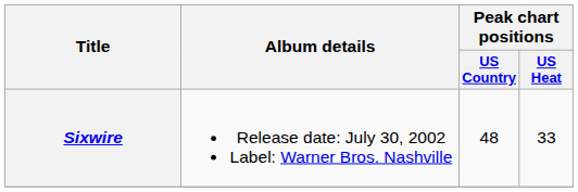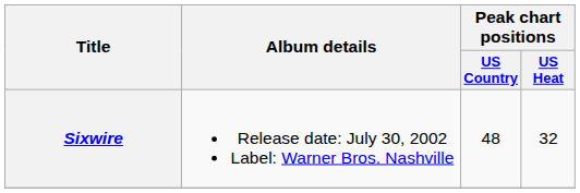Sixwire | Peak chart positions / US Heat: 33 -> 32
